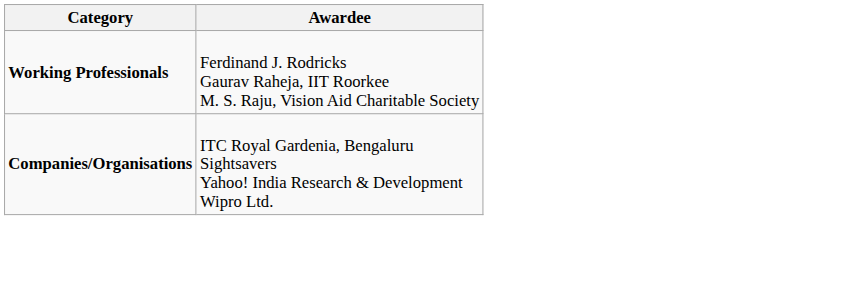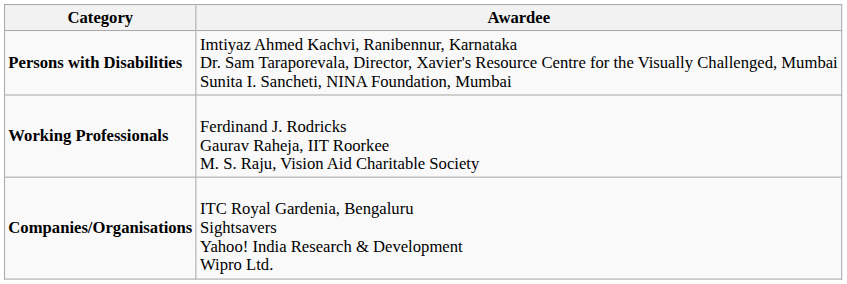+ row: Persons with Disabilities | Imtiyaz Ahmed Kachvi, Ranibennur, Karnataka Dr. Sam Taraporevala, Director, Xavier's Resource Centre for the Visually Challenged, Mumbai Sunita I. Sancheti, NINA Foundation, Mumbai
